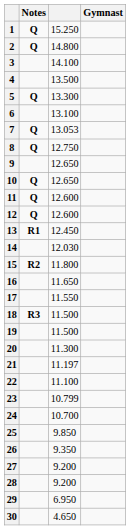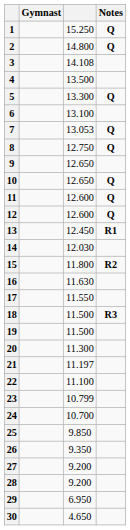columns swapped: Gymnast <-> Notes
3 | column 3: 14.100 -> 14.108
16 | column 3: 11.650 -> 11.630
